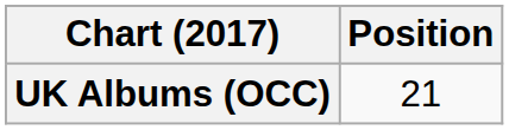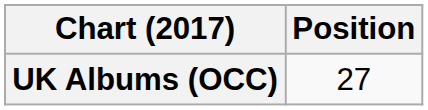UK Albums (OCC) | Position: 21 -> 27
